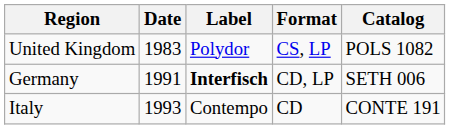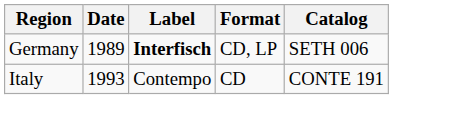- row: United Kingdom | 1983 | Polydor | CS, LP | POLS 1082
Germany | Date: 1991 -> 1989
